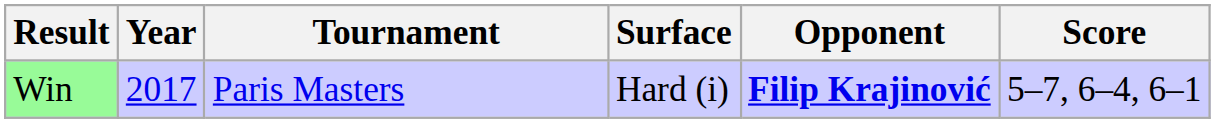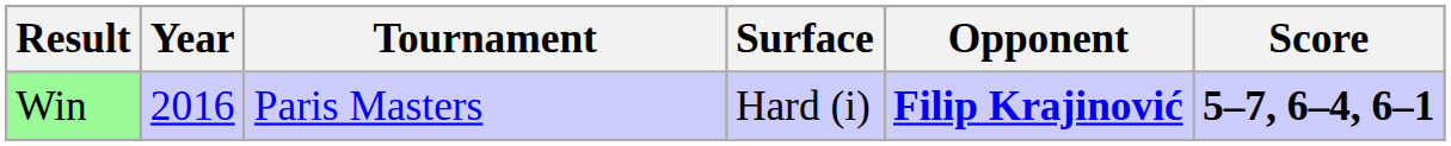Win | Year: 2017 -> 2016
Win | Score: normal -> bold
